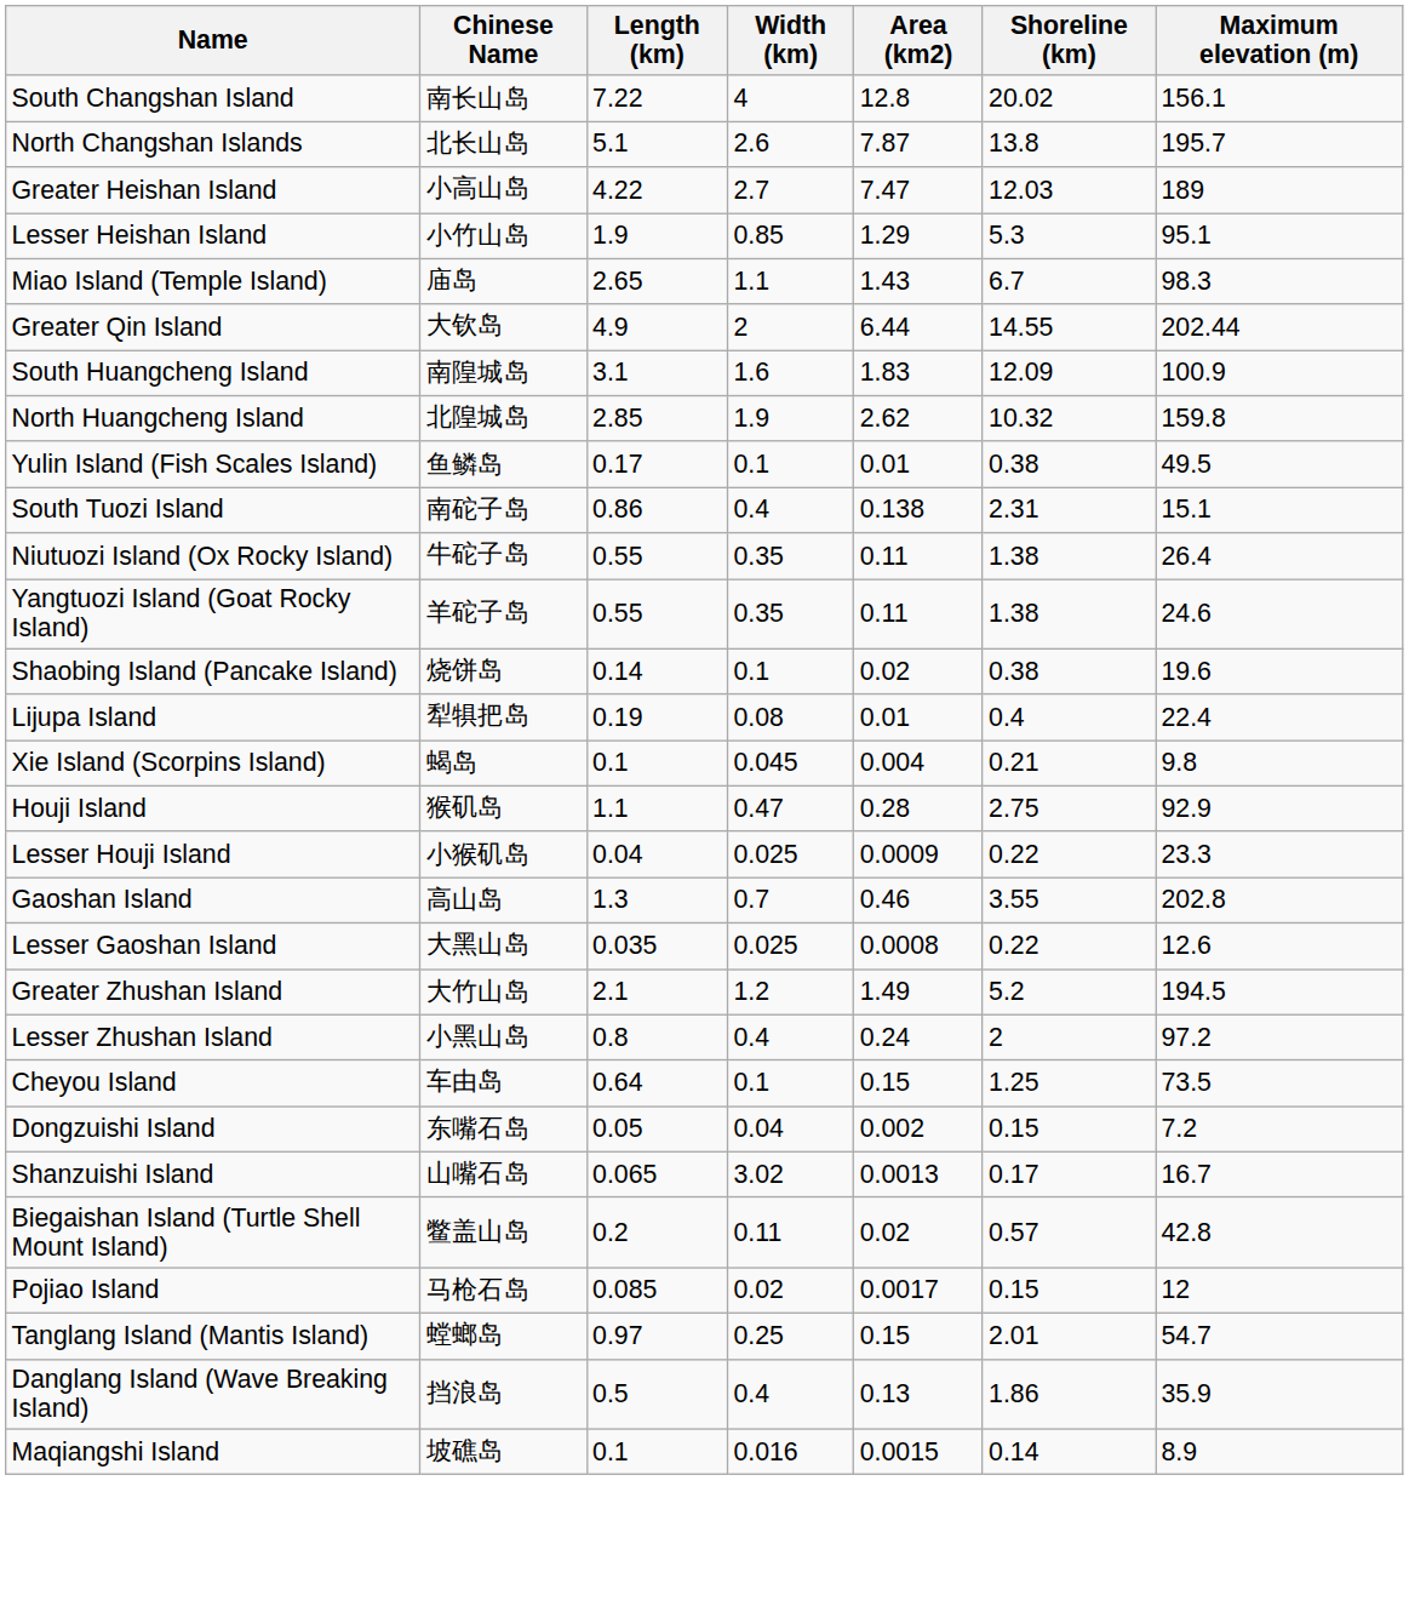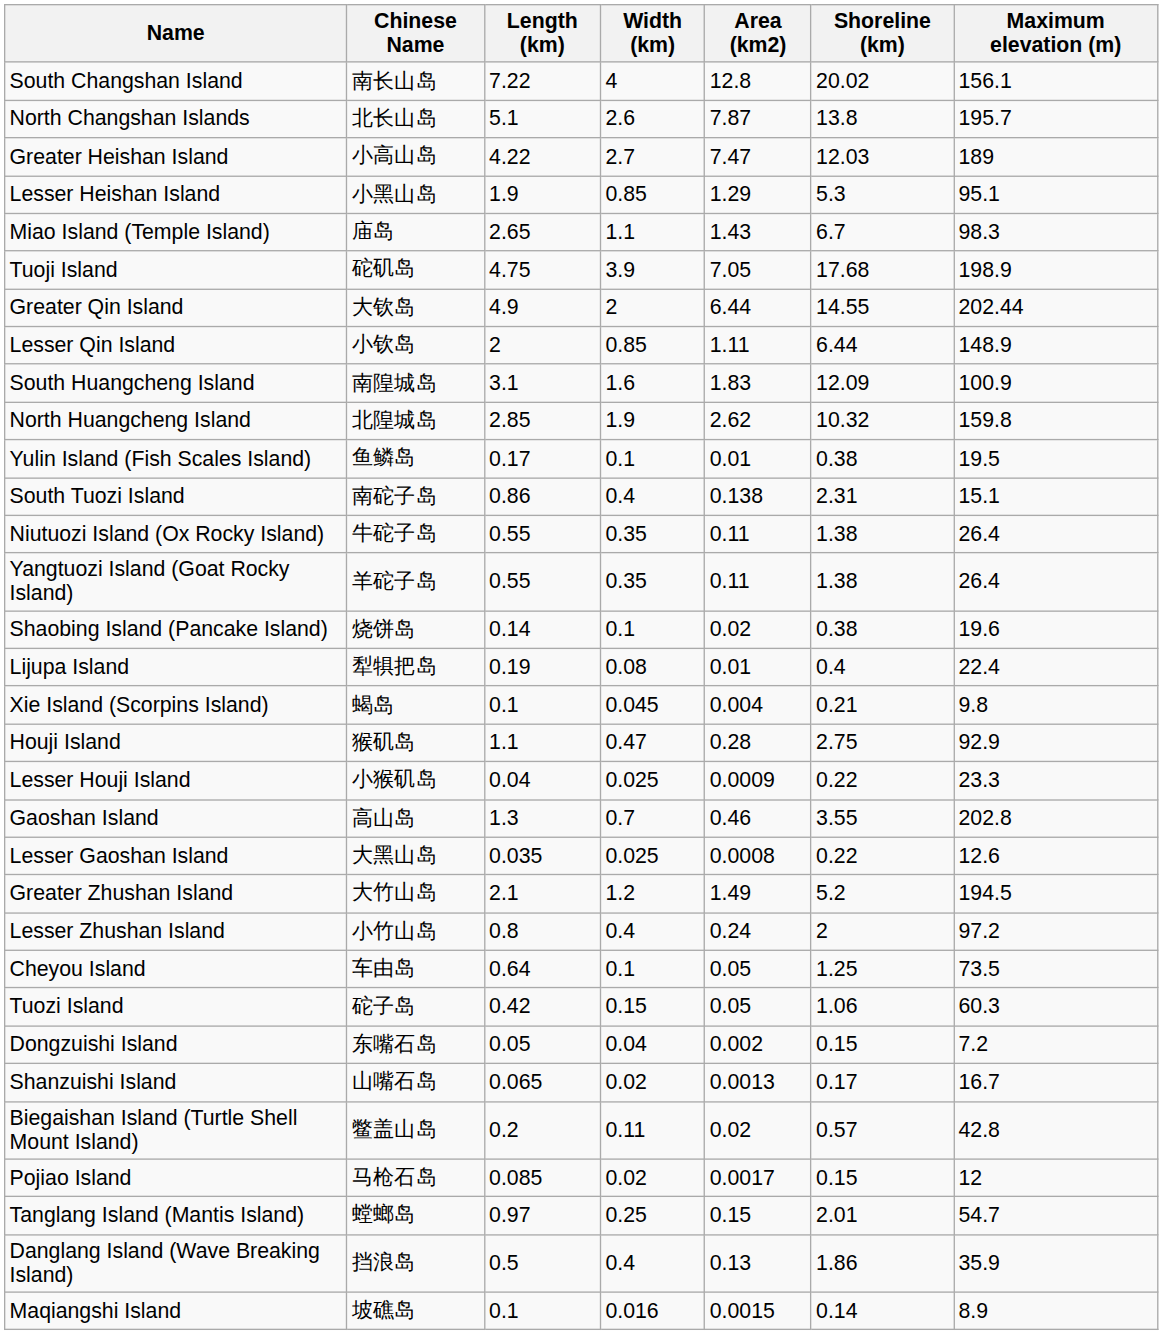Lesser Heishan Island | Chinese Name: 小竹山岛 -> 小黑山岛
+ row: Tuoji Island | 砣矶岛 | 4.75 | 3.9 | 7.05 | 17.68 | 198.9
+ row: Lesser Qin Island | 小钦岛 | 2 | 0.85 | 1.11 | 6.44 | 148.9
Yulin Island (Fish Scales Island) | Maximum elevation (m): 49.5 -> 19.5
Yangtuozi Island (Goat Rocky Island) | Maximum elevation (m): 24.6 -> 26.4
Lesser Zhushan Island | Chinese Name: 小黑山岛 -> 小竹山岛
Cheyou Island | Area (km2): 0.15 -> 0.05
+ row: Tuozi Island | 砣子岛 | 0.42 | 0.15 | 0.05 | 1.06 | 60.3
Shanzuishi Island | Width (km): 3.02 -> 0.02
